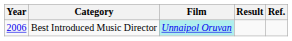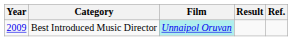Best Introduced Music Director | Year: 2006 -> 2009
